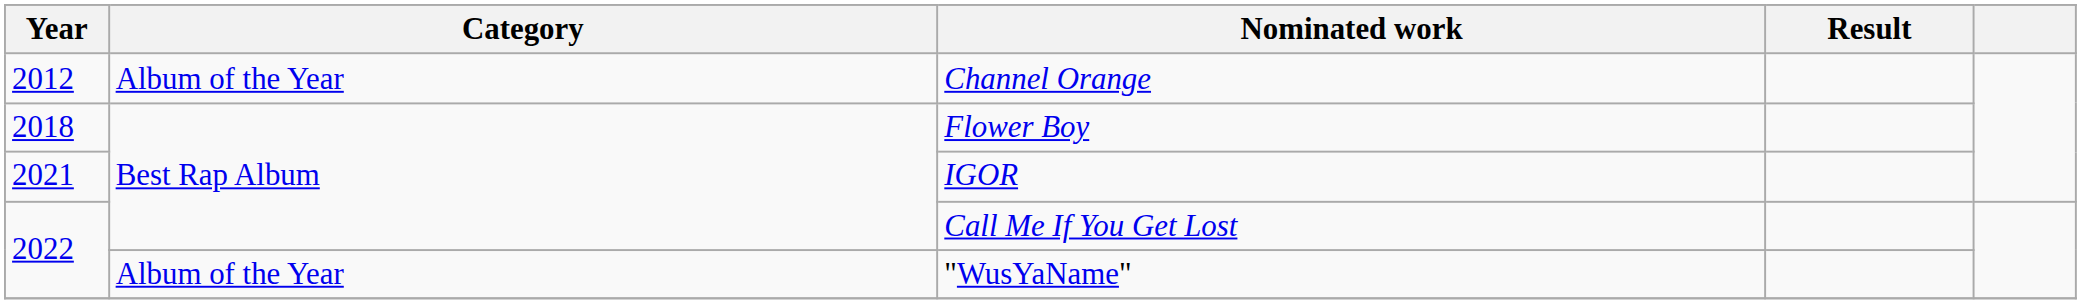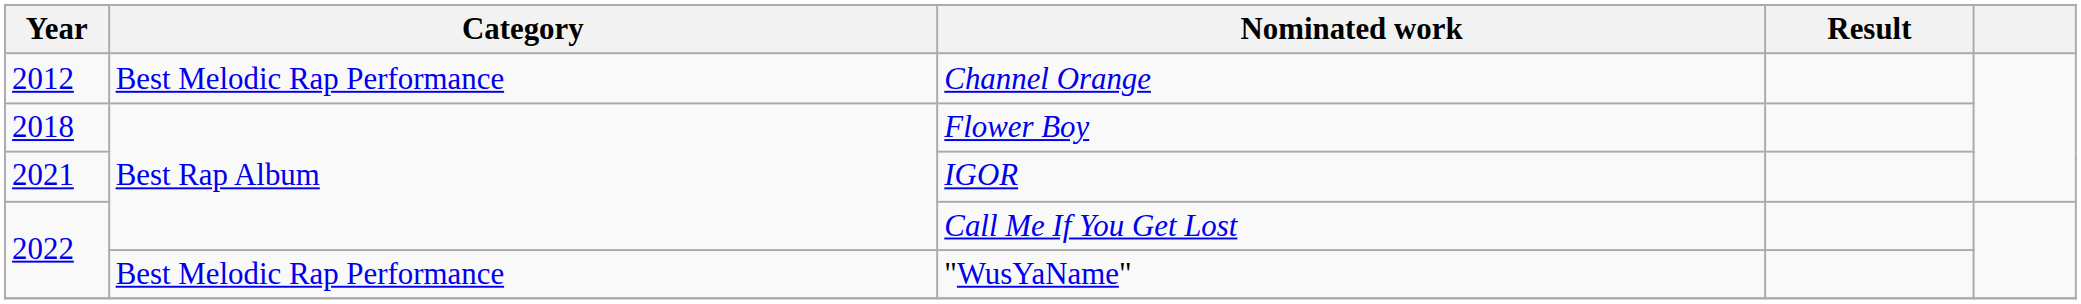Channel Orange | Category: Album of the Year -> Best Melodic Rap Performance
"WusYaName" | Category: Album of the Year -> Best Melodic Rap Performance
